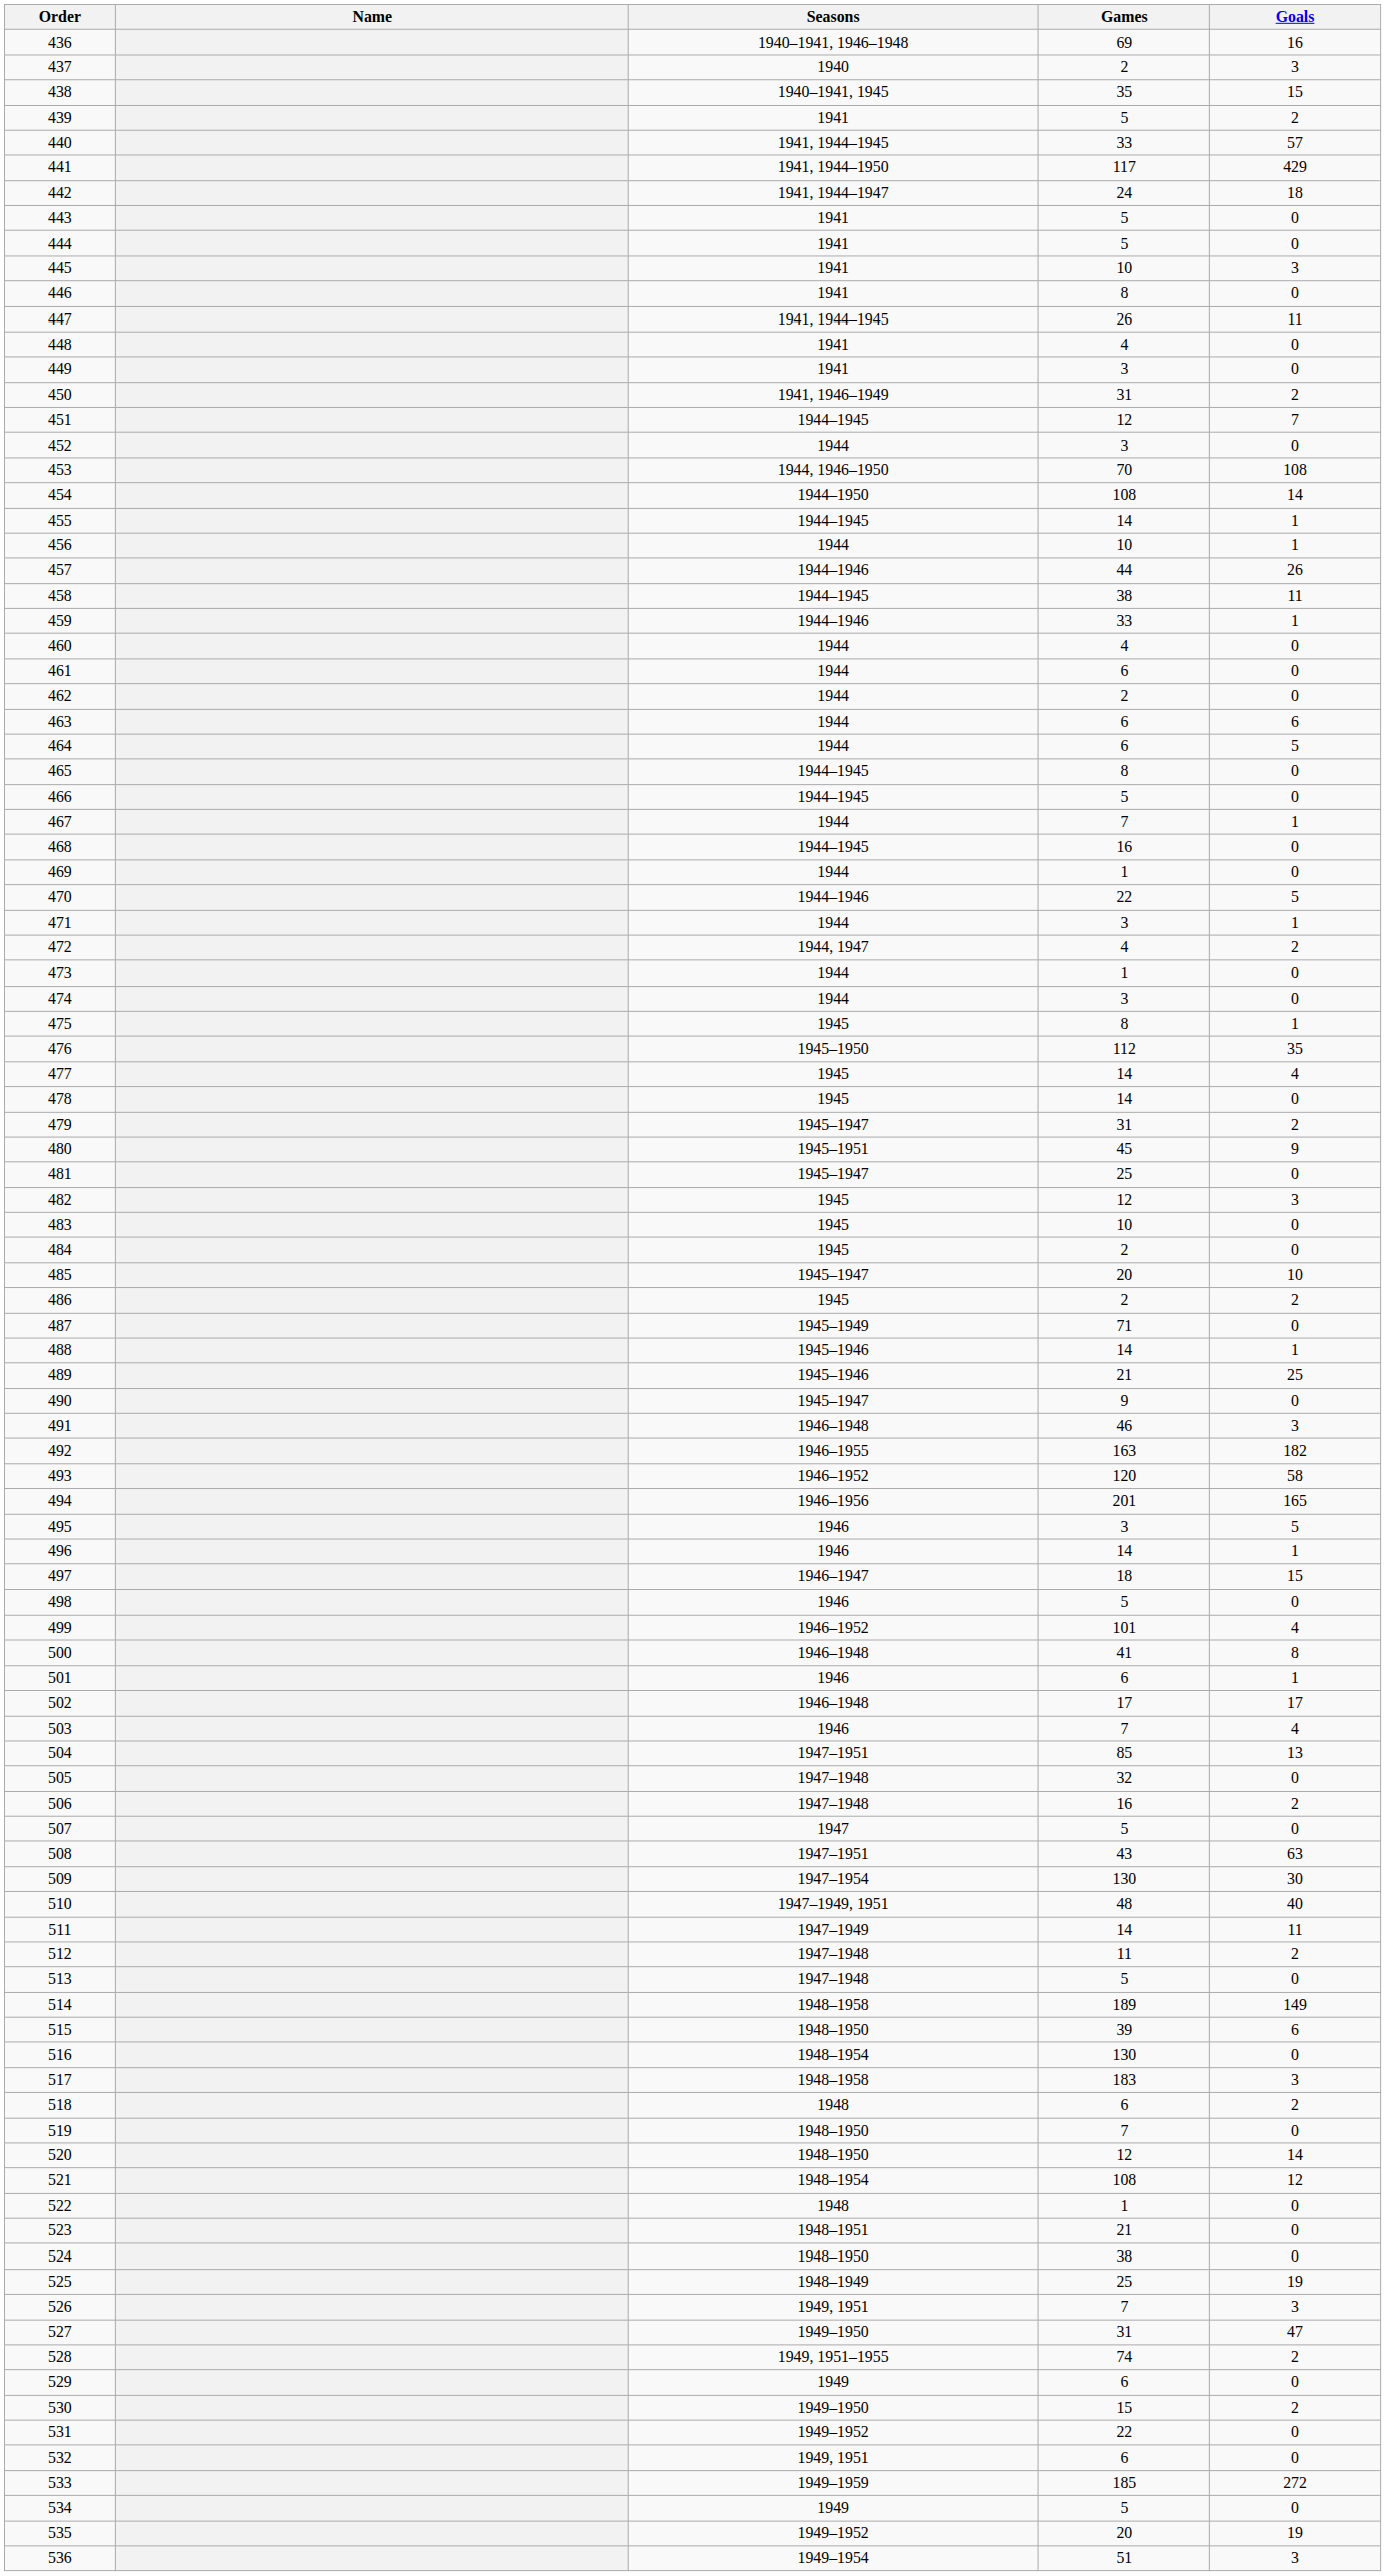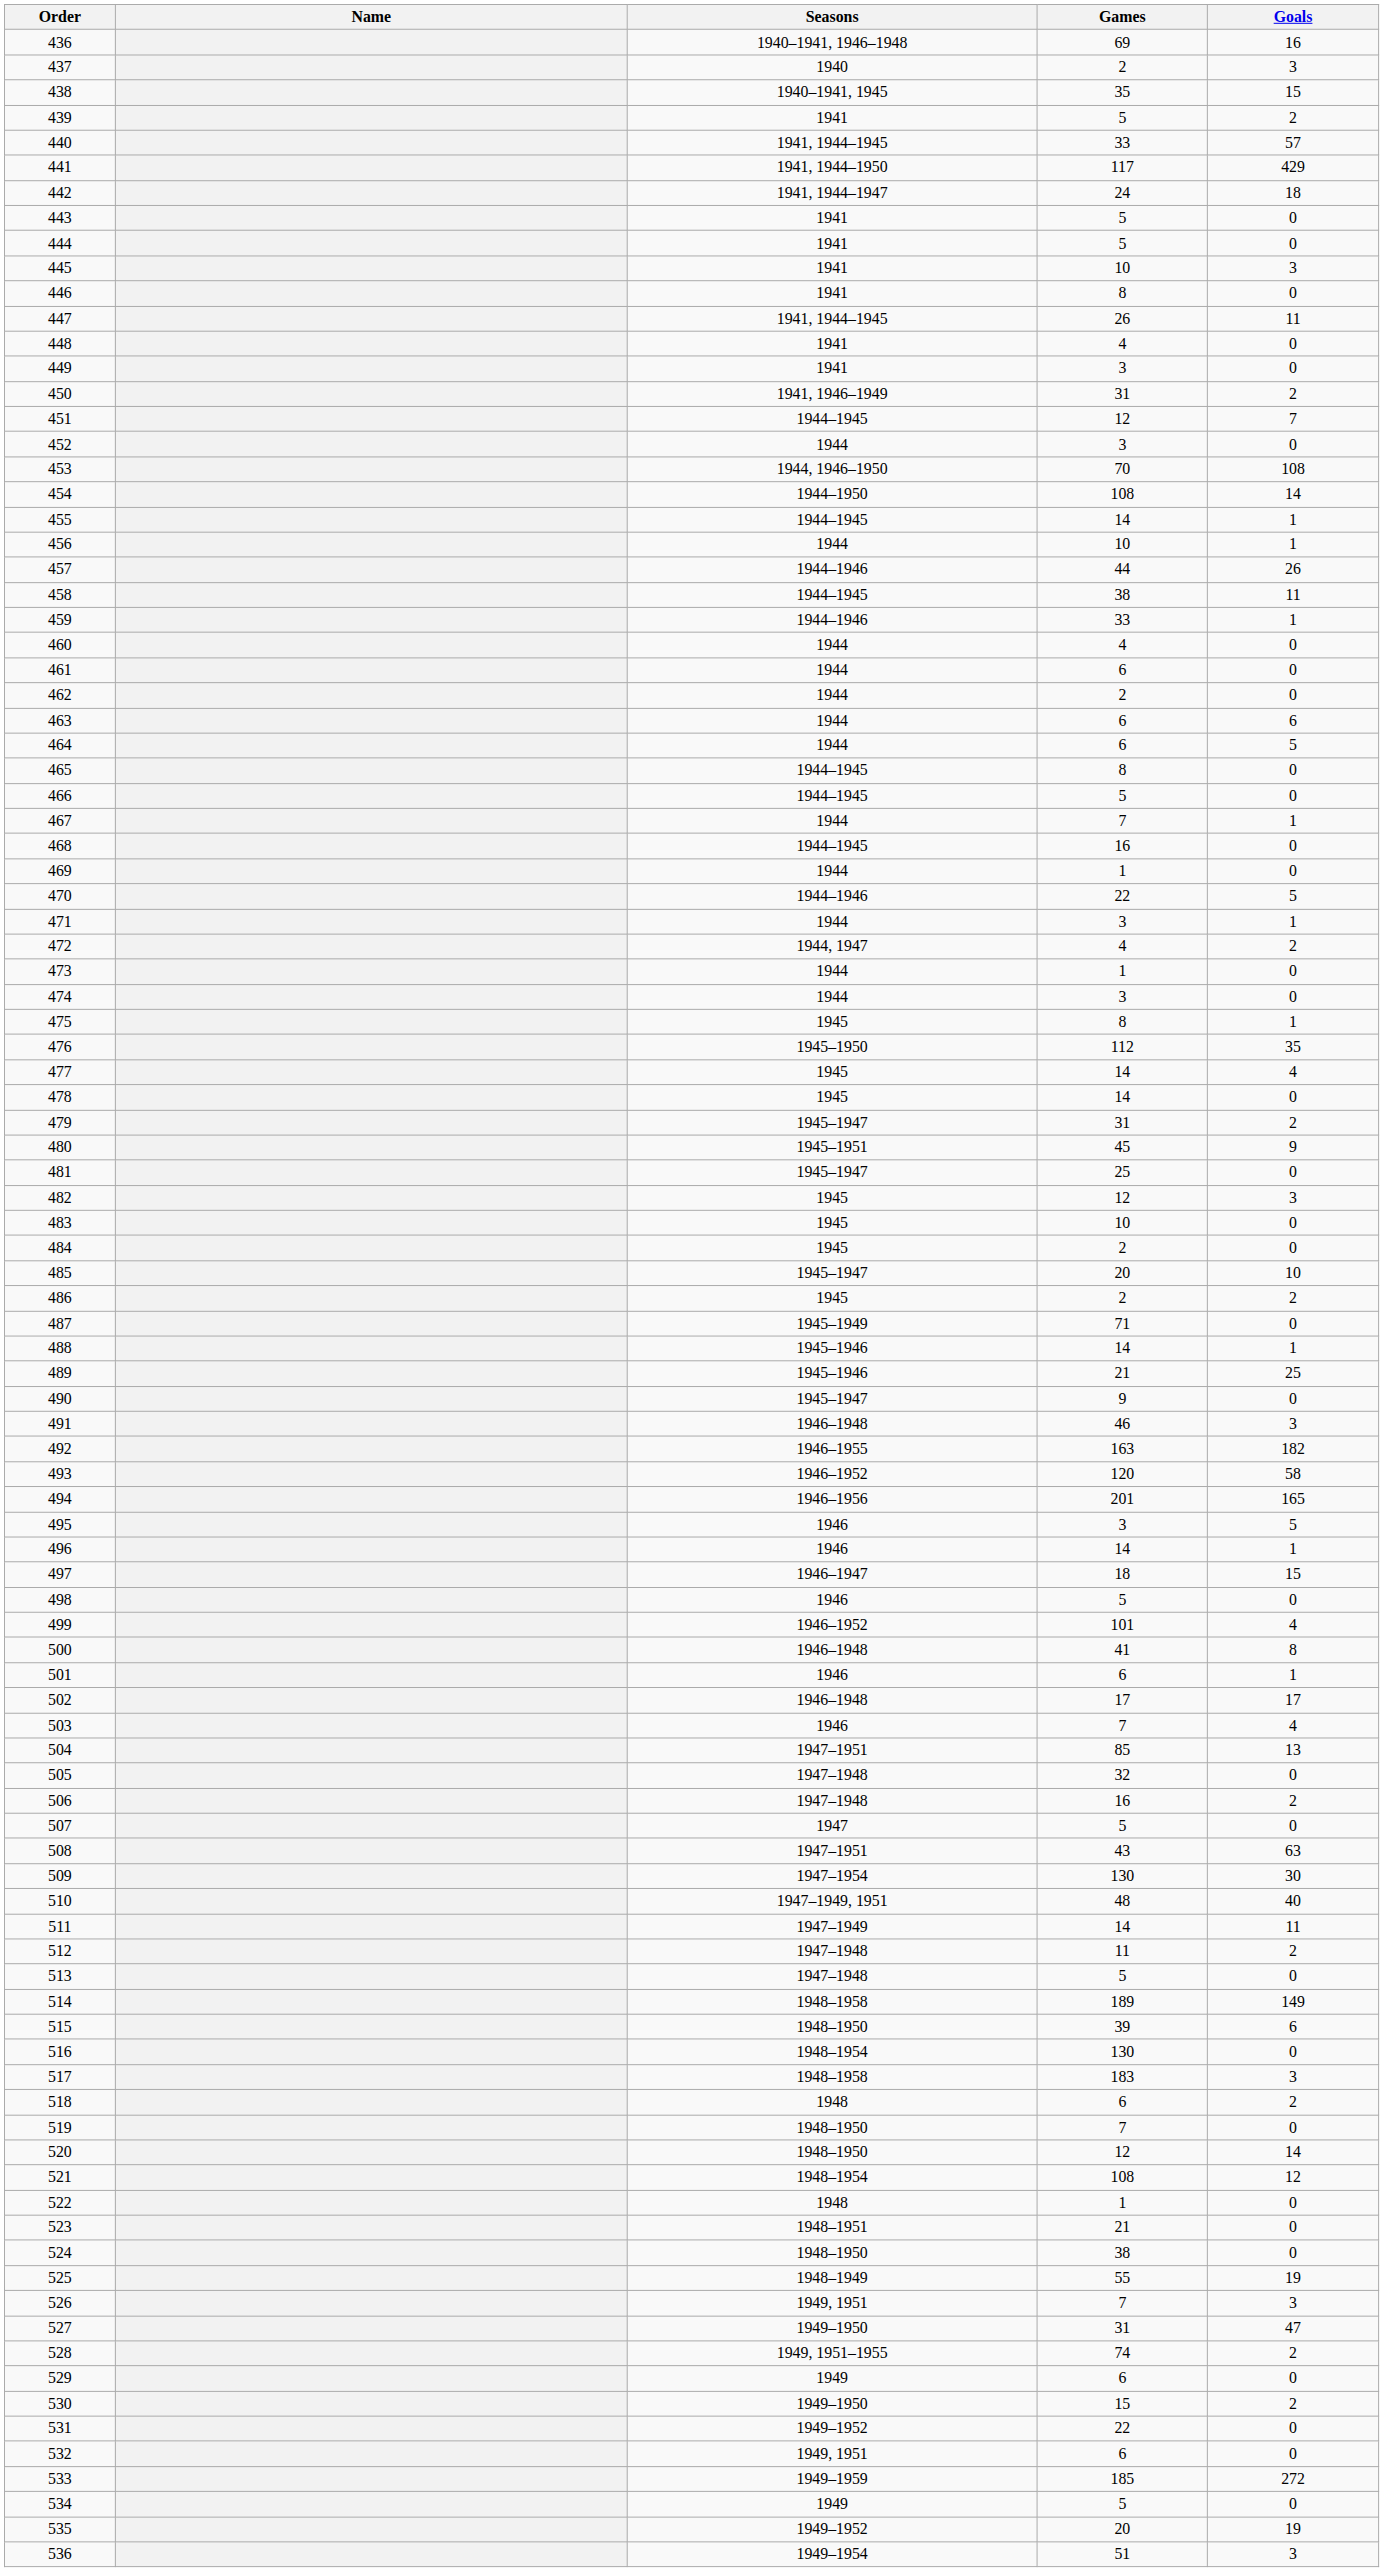525 | Games: 25 -> 55
